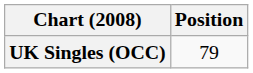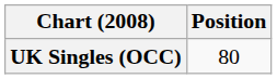UK Singles (OCC) | Position: 79 -> 80
